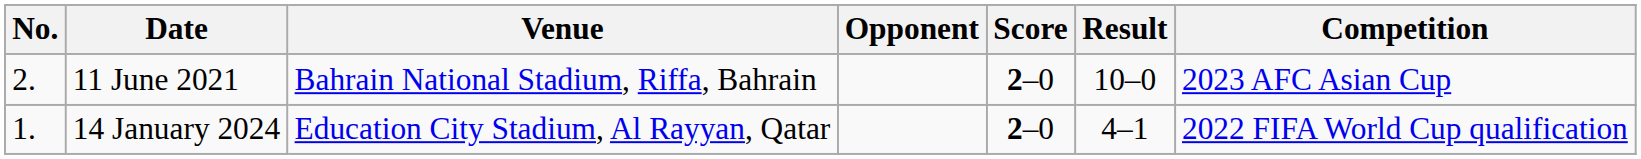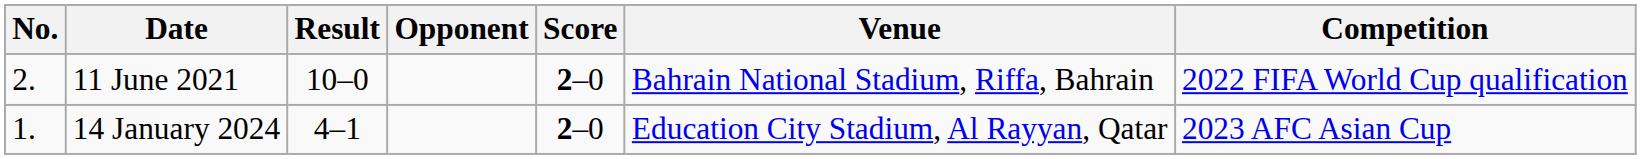columns swapped: Venue <-> Result
11 June 2021 | Competition: 2023 AFC Asian Cup -> 2022 FIFA World Cup qualification
14 January 2024 | Competition: 2022 FIFA World Cup qualification -> 2023 AFC Asian Cup
